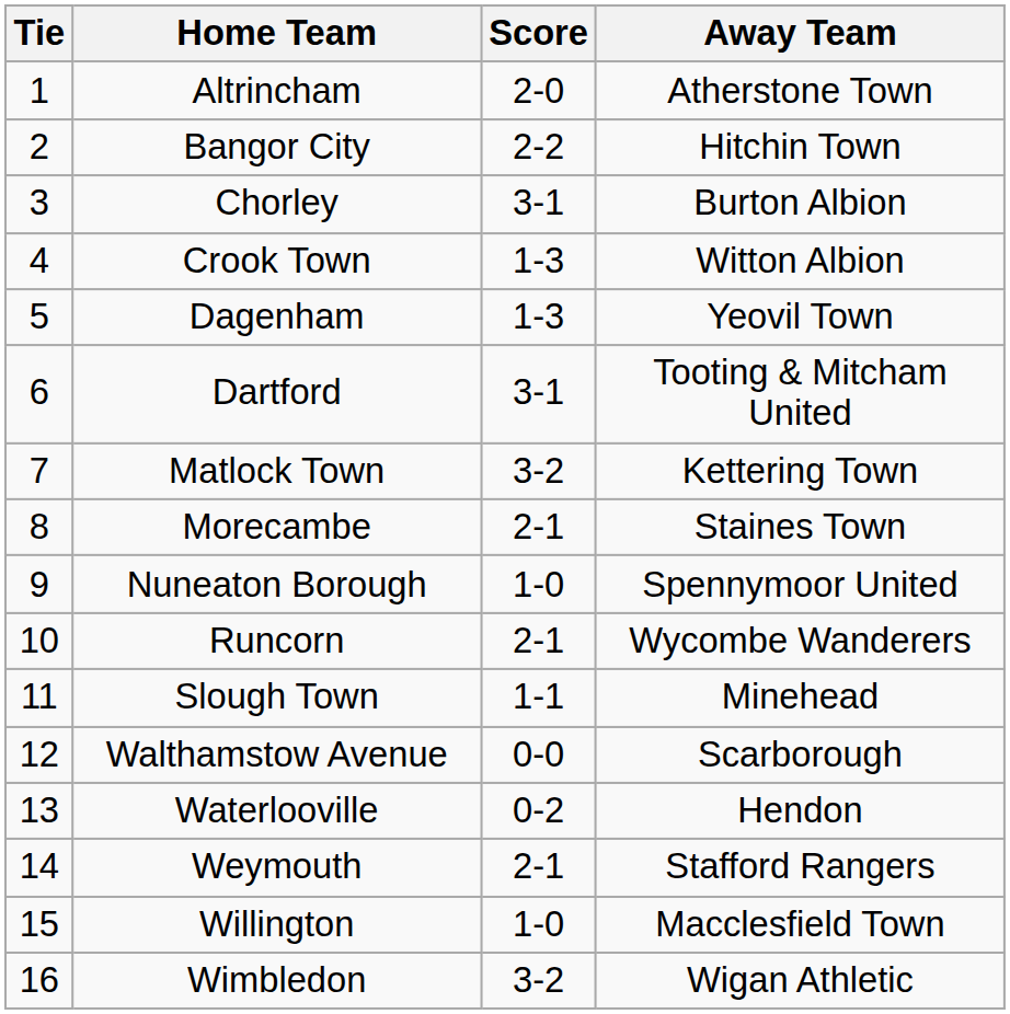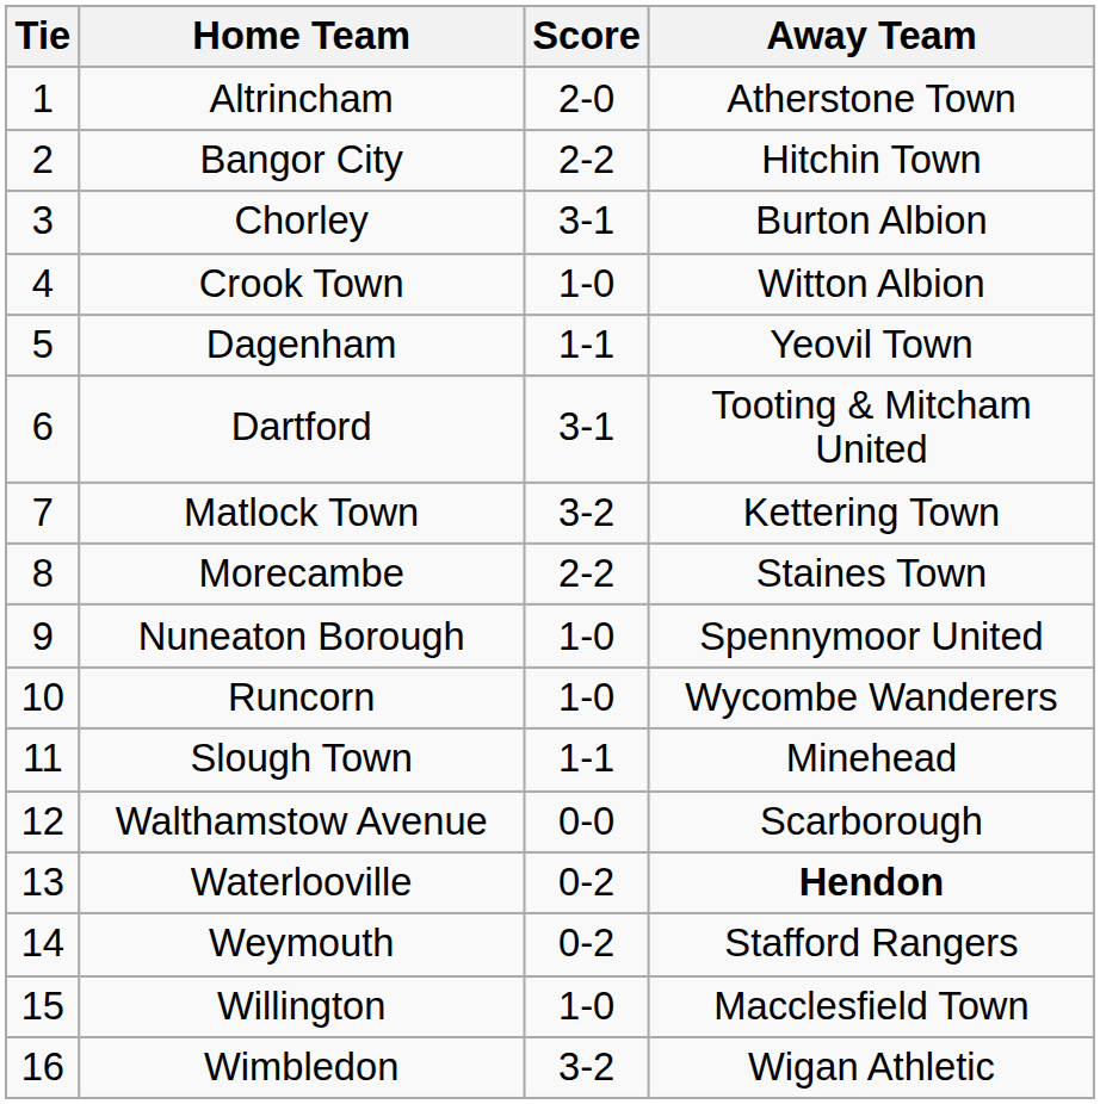Crook Town | Score: 1-3 -> 1-0
Dagenham | Score: 1-3 -> 1-1
Morecambe | Score: 2-1 -> 2-2
Runcorn | Score: 2-1 -> 1-0
Waterlooville | Away Team: normal -> bold
Weymouth | Score: 2-1 -> 0-2
